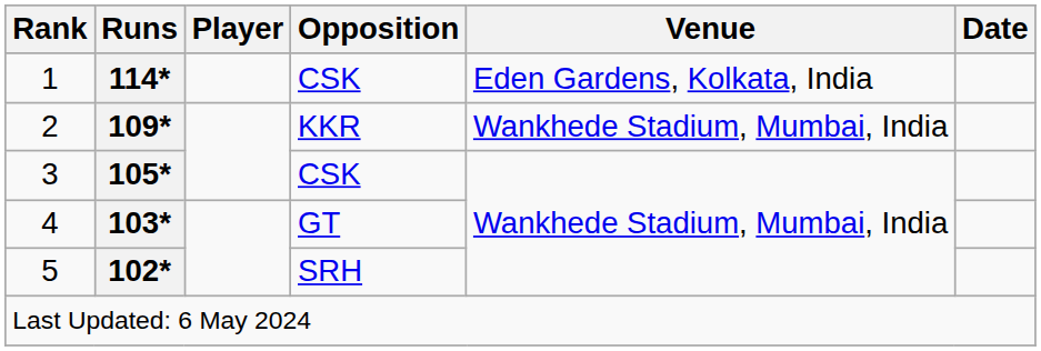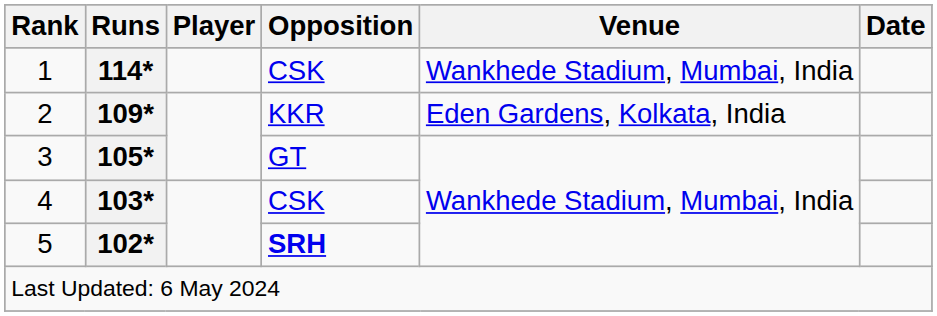1 | Venue: Eden Gardens, Kolkata, India -> Wankhede Stadium, Mumbai, India
2 | Venue: Wankhede Stadium, Mumbai, India -> Eden Gardens, Kolkata, India
3 | Opposition: CSK -> GT
4 | Opposition: GT -> CSK
5 | Opposition: normal -> bold
